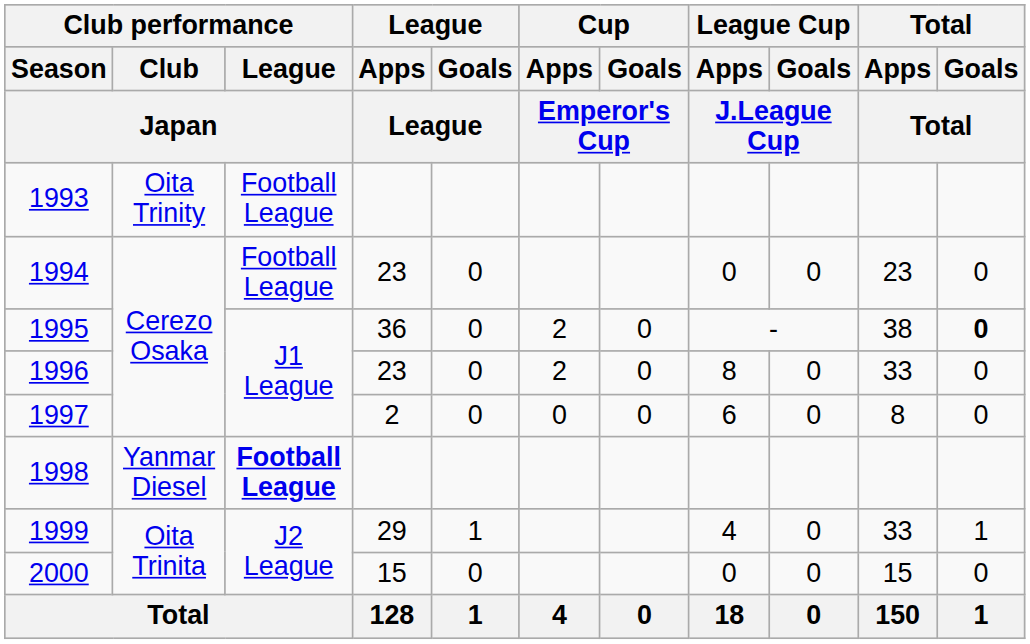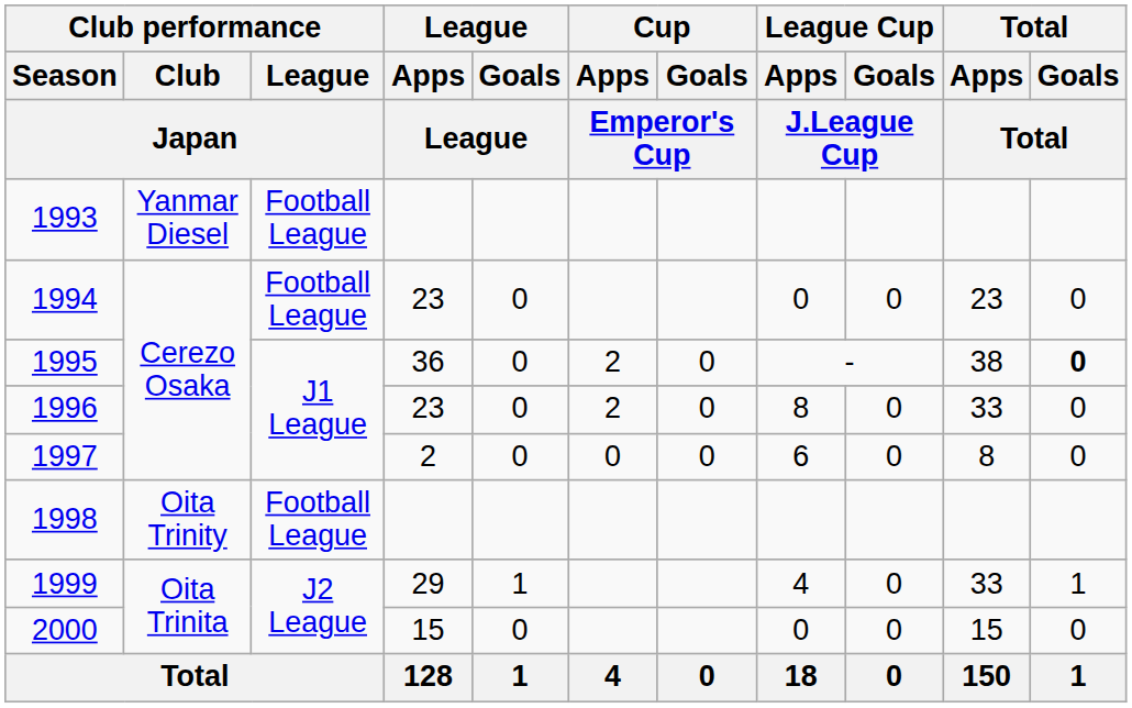1993 | Club performance / Club / Japan: Oita Trinity -> Yanmar Diesel
1998 | Club performance / Club / Japan: Yanmar Diesel -> Oita Trinity
1998 | Club performance / League / Japan: bold -> normal
